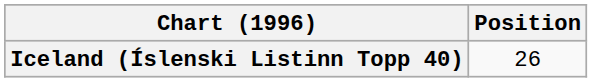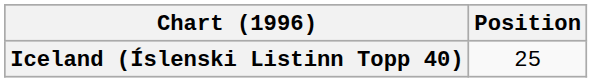Iceland (Íslenski Listinn Topp 40) | Position: 26 -> 25
